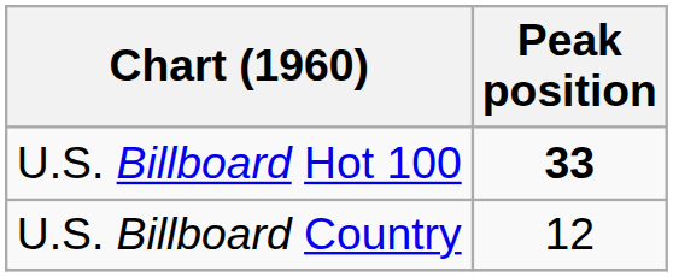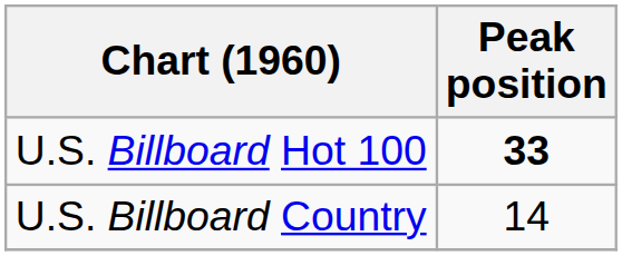U.S. Billboard Country | Peak position: 12 -> 14
